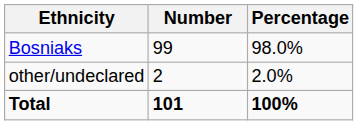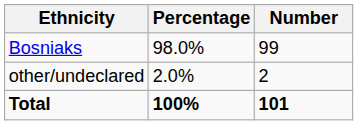columns swapped: Number <-> Percentage
